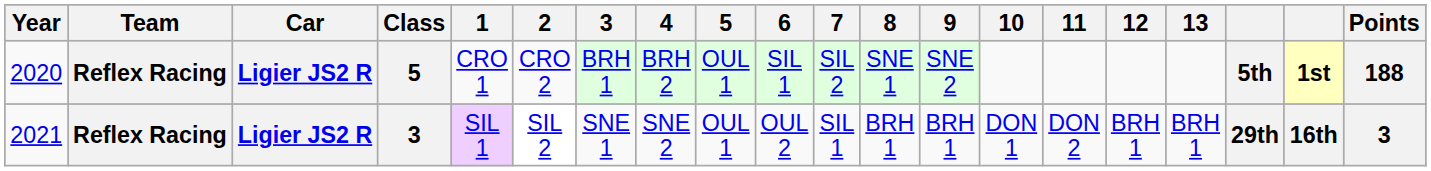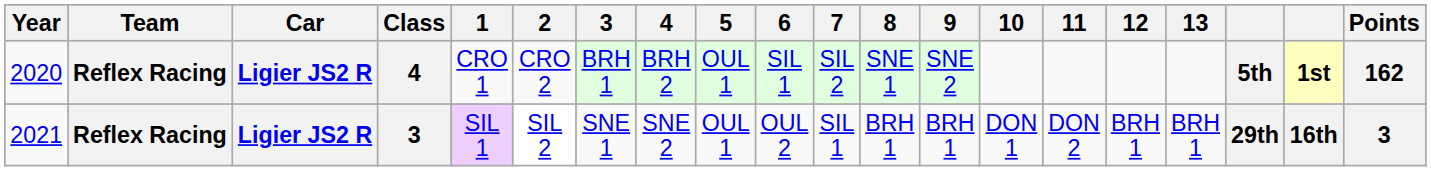2020 | Class: 5 -> 4
2020 | Points: 188 -> 162
